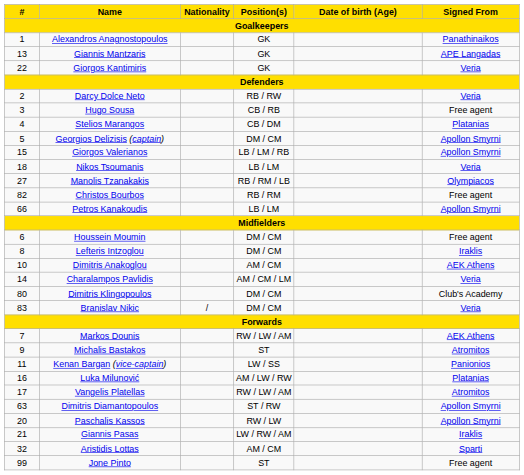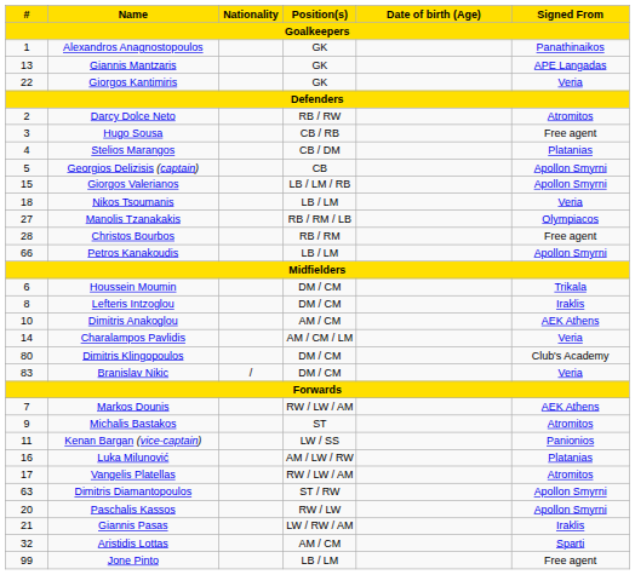Darcy Dolce Neto | Signed From: Veria -> Atromitos
Georgios Delizisis (captain) | Position(s): DM / CM -> CB
Christos Bourbos | #: 82 -> 28
Houssein Moumin | Signed From: Free agent -> Trikala
Jone Pinto | Position(s): ST -> LB / LM
